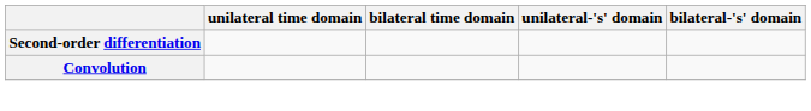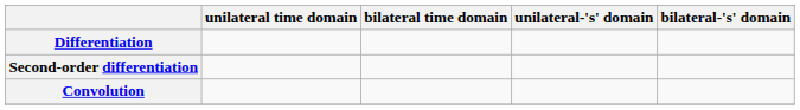+ row: Differentiation
